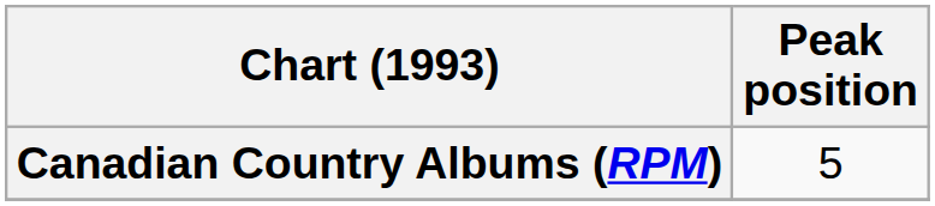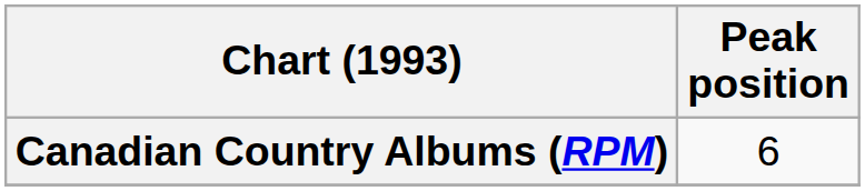Canadian Country Albums (RPM) | Peak position: 5 -> 6
